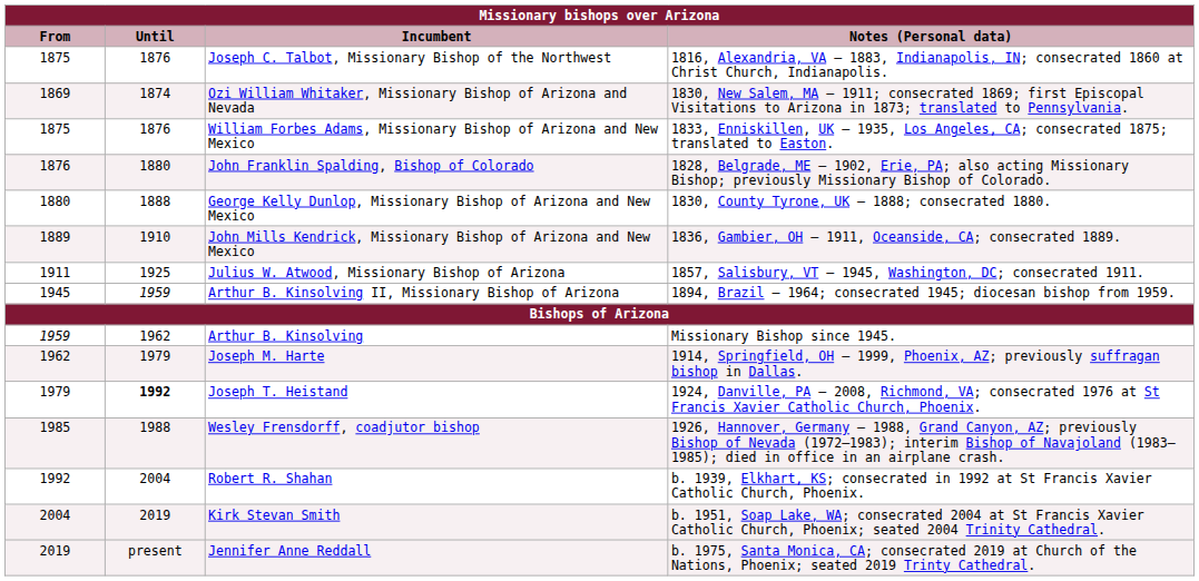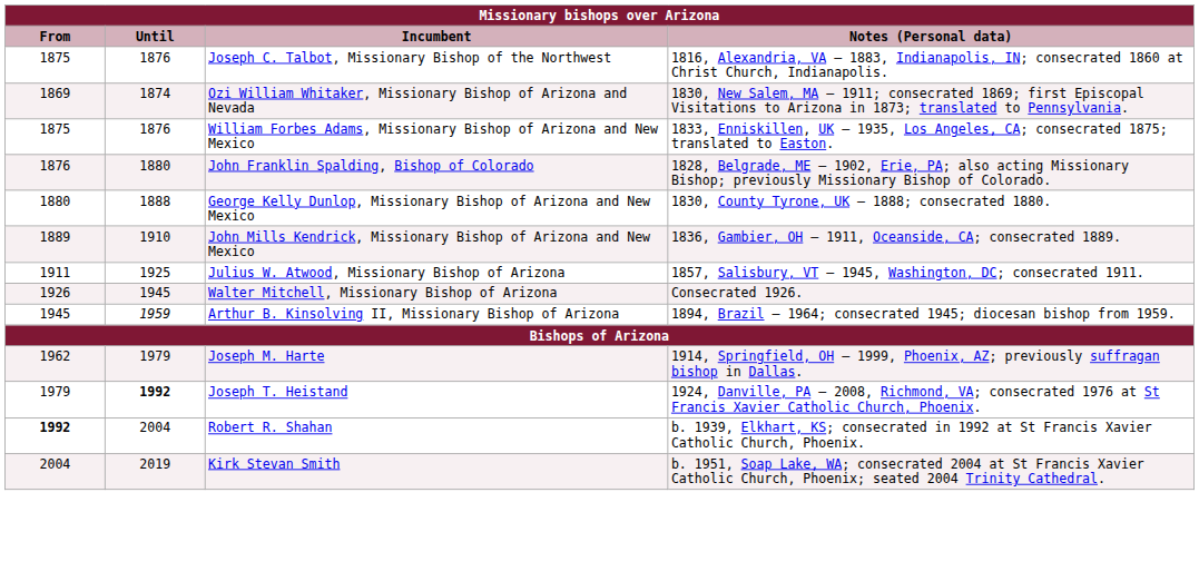+ row: 1926 | 1945 | Walter Mitchell, Missionary Bishop of Arizona | Consecrated 1926.
- row: 1959 | 1962 | Arthur B. Kinsolving | Missionary Bishop since 1945.
- row: 1985 | 1988 | Wesley Frensdorff, coadjutor bishop | 1926, Hannover, Germany – 1988, Grand Canyon, AZ; previously Bishop of Nevada (1972–1983); interim Bishop of Navajoland (1983–1985); died in office in an airplane crash.
Robert R. Shahan | From: normal -> bold
- row: 2019 | present | Jennifer Anne Reddall | b. 1975, Santa Monica, CA; consecrated 2019 at Church of the Nations, Phoenix; seated 2019 Trinty Cathedral.
